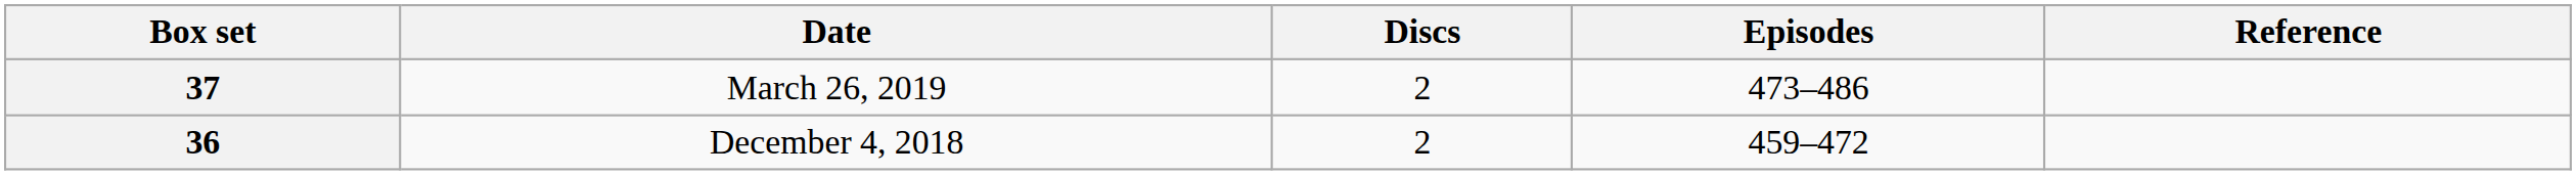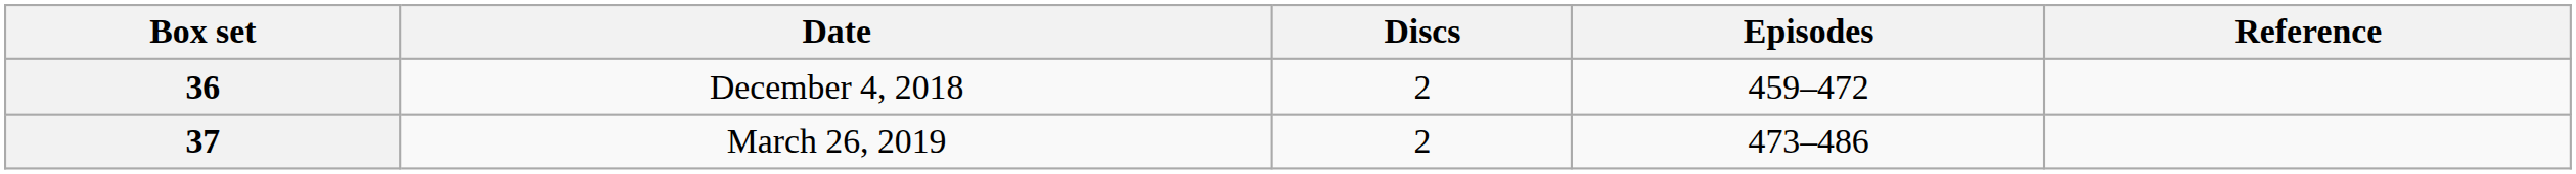rows swapped: 36 <-> 37
